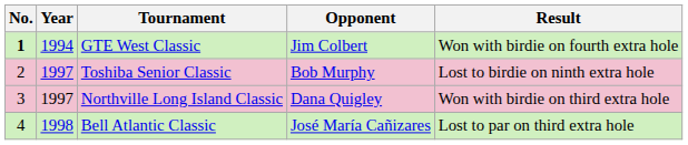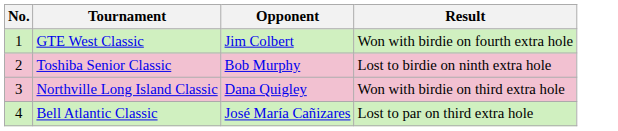- column: Year | 1994 | 1997 | 1997 | 1998
GTE West Classic | No.: bold -> normal
